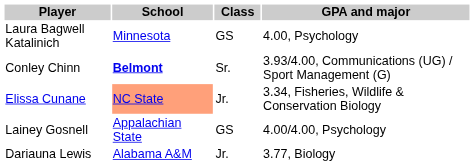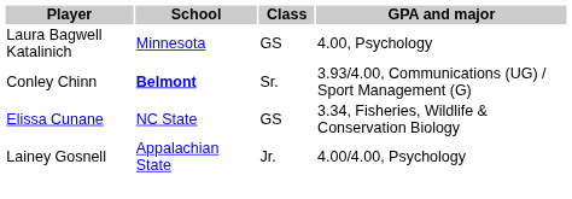Elissa Cunane | School: lightsalmon background -> no background
Elissa Cunane | Class: Jr. -> GS
Lainey Gosnell | Class: GS -> Jr.
- row: Dariauna Lewis | Alabama A&M | Jr. | 3.77, Biology
